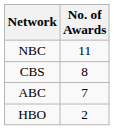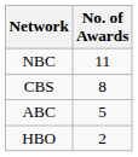ABC | No. of Awards: 7 -> 5
